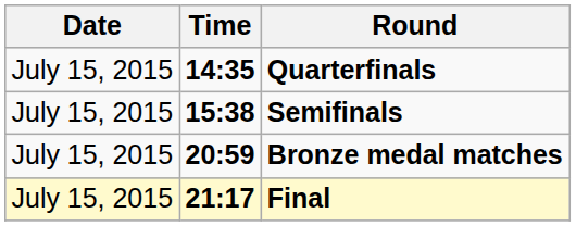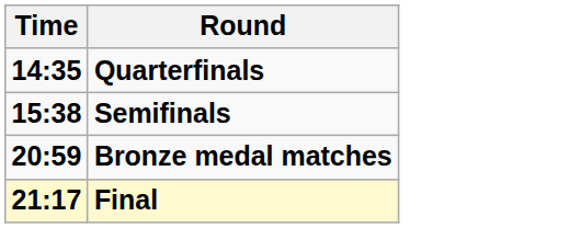- column: Date | July 15, 2015 | July 15, 2015 | July 15, 2015 | July 15, 2015
